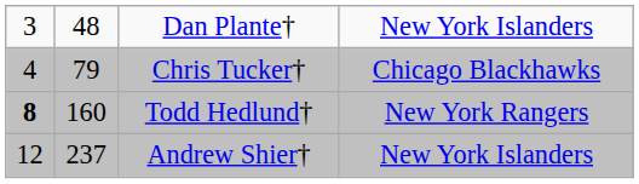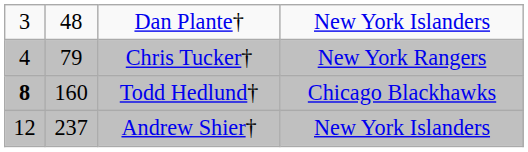Chris Tucker† | column 4: Chicago Blackhawks -> New York Rangers
Todd Hedlund† | column 4: New York Rangers -> Chicago Blackhawks
